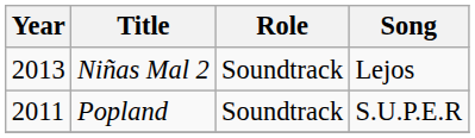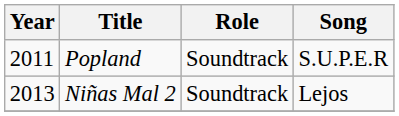rows swapped: Niñas Mal 2 <-> Popland
